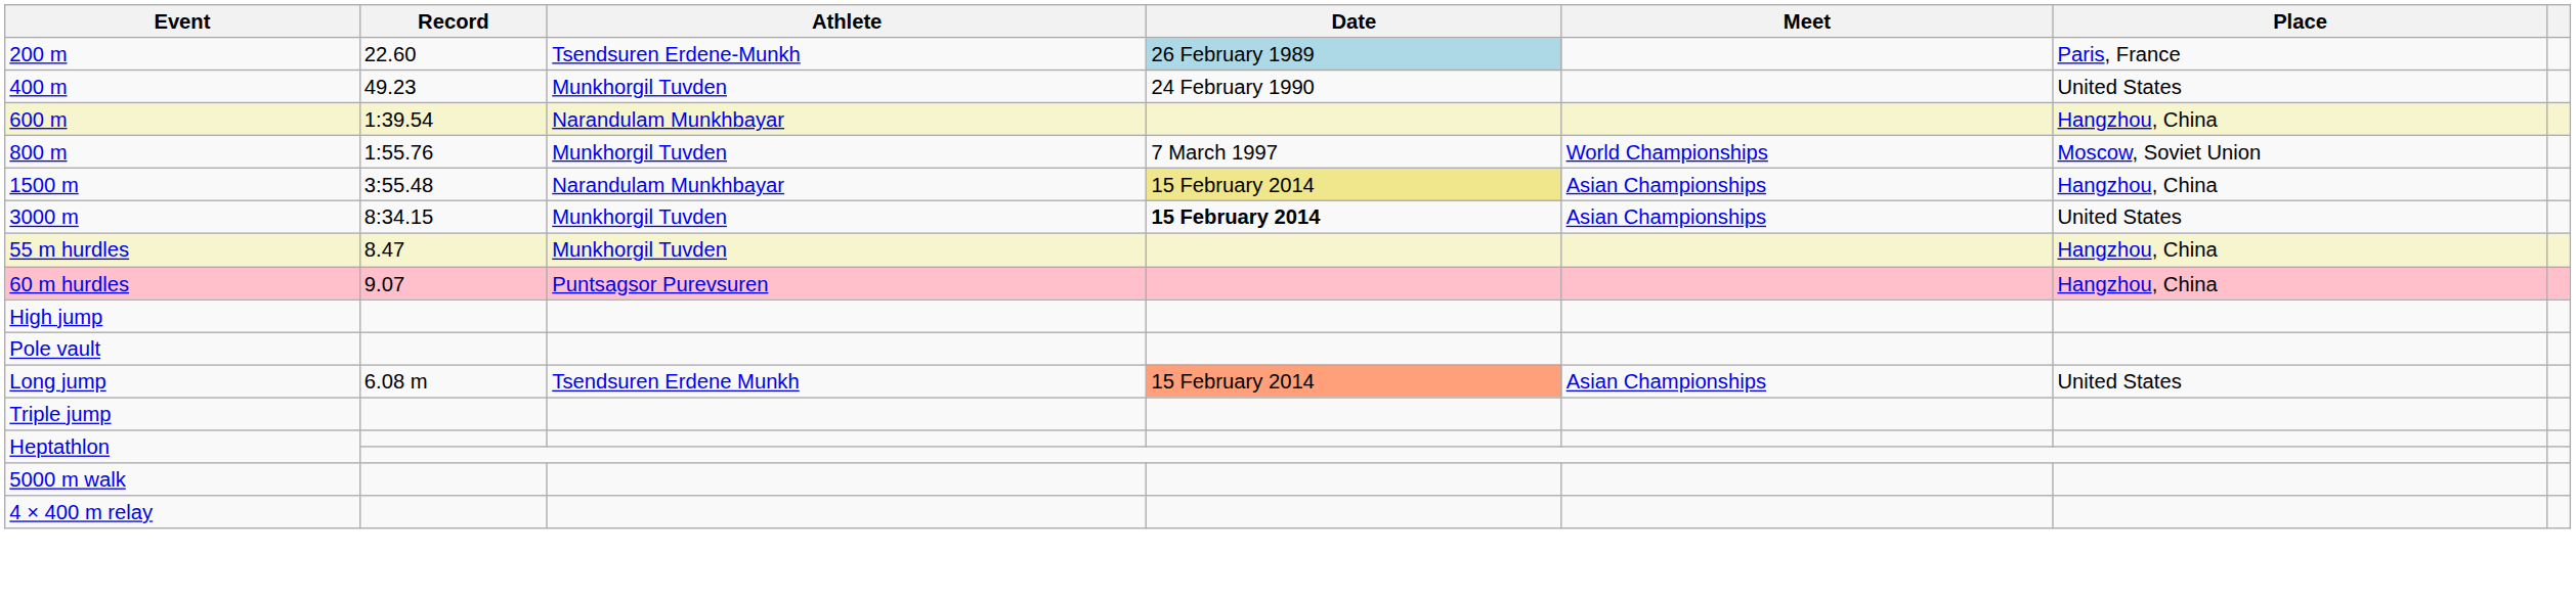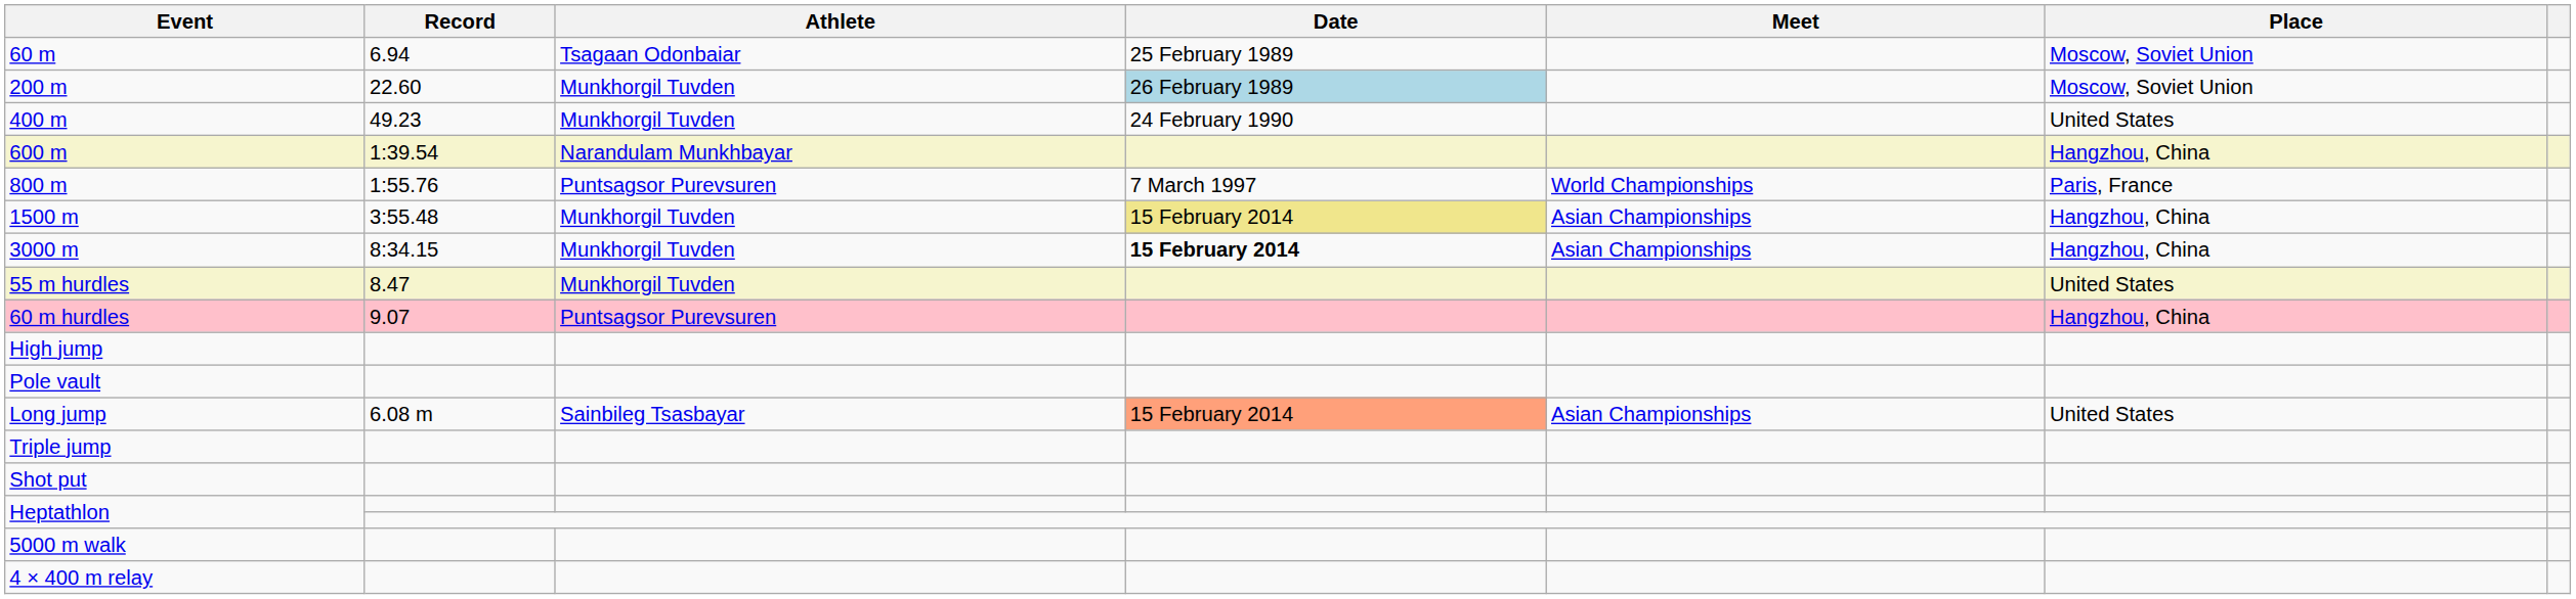+ row: 60 m | 6.94 | Tsagaan Odonbaiar | 25 February 1989 | Moscow, Soviet Union
200 m | Athlete: Tsendsuren Erdene-Munkh -> Munkhorgil Tuvden
200 m | Place: Paris, France -> Moscow, Soviet Union
800 m | Athlete: Munkhorgil Tuvden -> Puntsagsor Purevsuren
800 m | Place: Moscow, Soviet Union -> Paris, France
1500 m | Athlete: Narandulam Munkhbayar -> Munkhorgil Tuvden
3000 m | Place: United States -> Hangzhou, China
55 m hurdles | Place: Hangzhou, China -> United States
Long jump | Athlete: Tsendsuren Erdene Munkh -> Sainbileg Tsasbayar
+ row: Shot put
